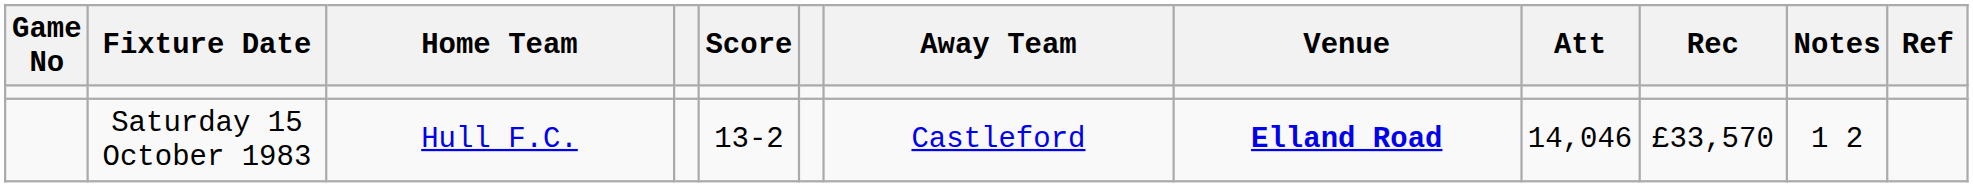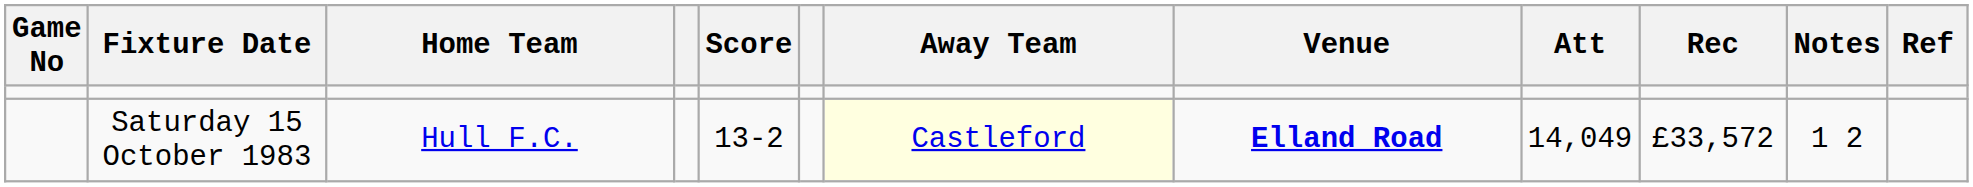Saturday 15 October 1983 | Away Team: no background -> lightyellow background
Saturday 15 October 1983 | Att: 14,046 -> 14,049
Saturday 15 October 1983 | Rec: £33,570 -> £33,572
